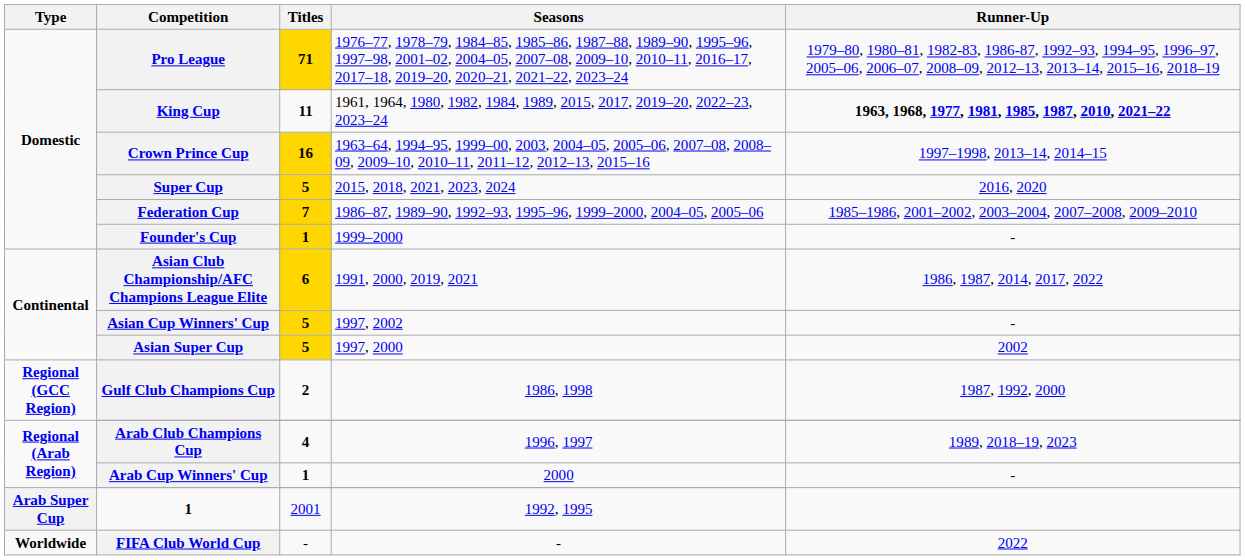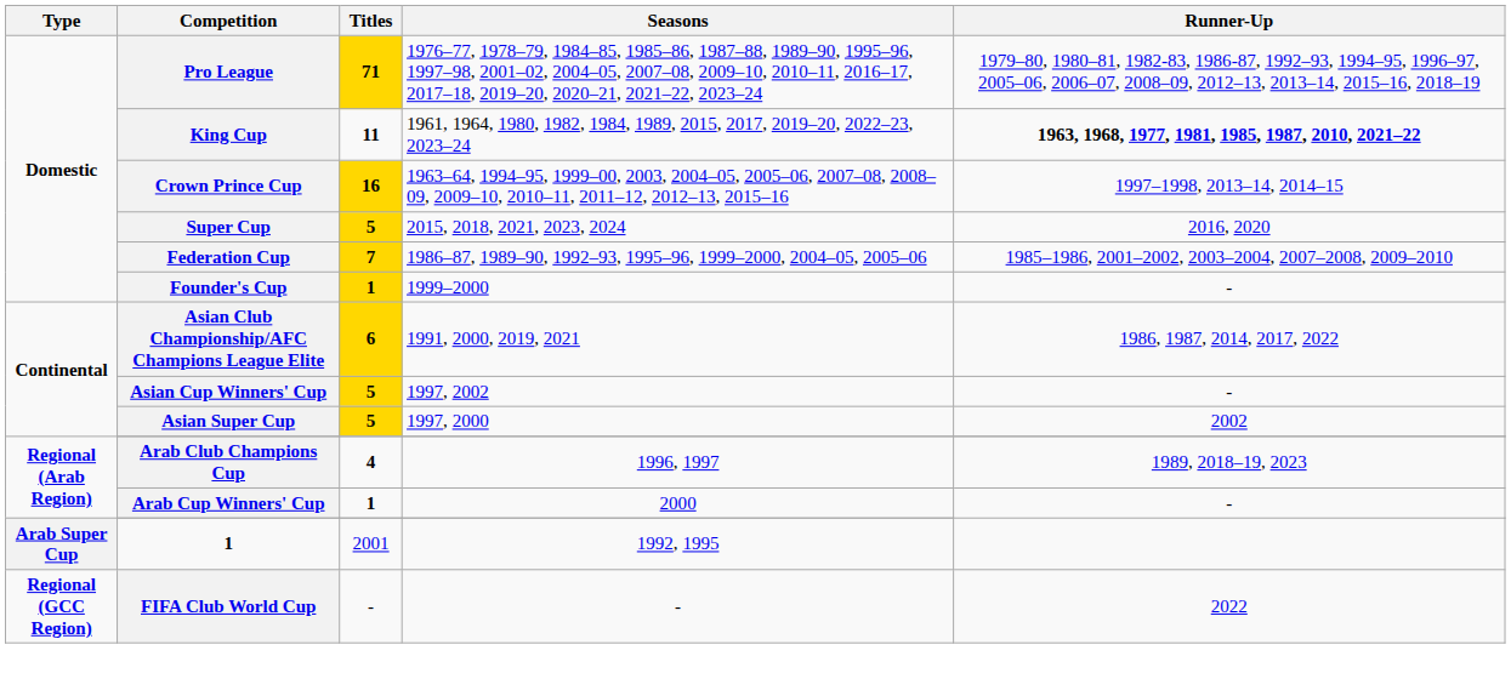- row: Regional (GCC Region) | Gulf Club Champions Cup | 2 | 1986, 1998 | 1987, 1992, 2000
FIFA Club World Cup | Type: Worldwide -> Regional (GCC Region)
